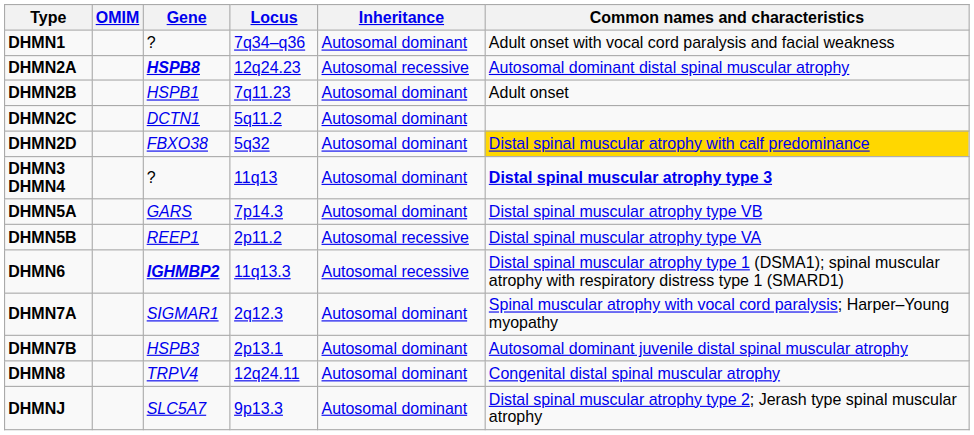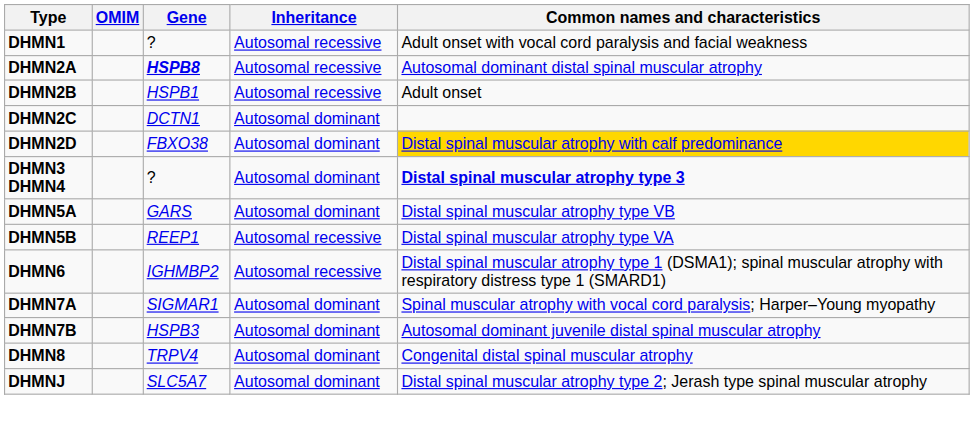- column: Locus | 7q34–q36 | 12q24.23 | 7q11.23 | 5q11.2 | 5q32 | 11q13 | 7p14.3 | 2p11.2 | 11q13.3 | 2q12.3 | 2p13.1 | 12q24.11 | 9p13.3
DHMN1 | Inheritance: Autosomal dominant -> Autosomal recessive
DHMN2B | Inheritance: Autosomal dominant -> Autosomal recessive
DHMN6 | Gene: bold -> normal
